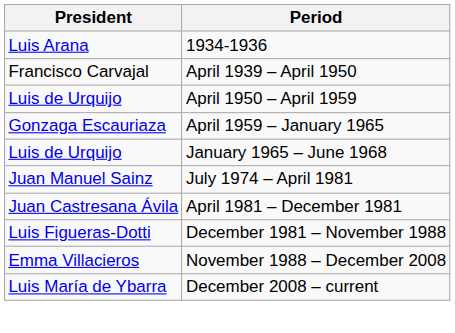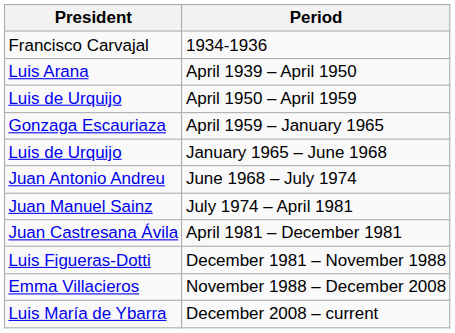1934-1936 | President: Luis Arana -> Francisco Carvajal
April 1939 – April 1950 | President: Francisco Carvajal -> Luis Arana
+ row: Juan Antonio Andreu | June 1968 – July 1974
